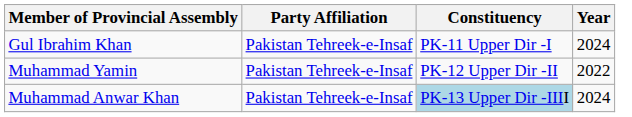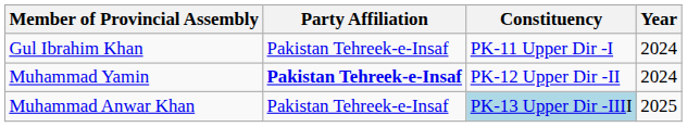Muhammad Yamin | Party Affiliation: normal -> bold
Muhammad Yamin | Year: 2022 -> 2024
Muhammad Anwar Khan | Year: 2024 -> 2025
